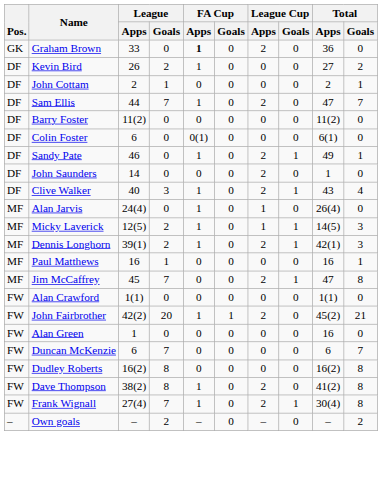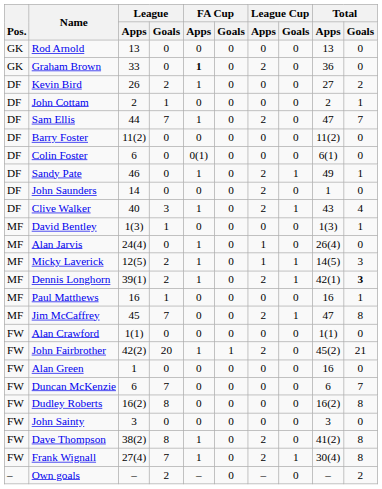+ row: GK | Rod Arnold | 13 | 0 | 0 | 0 | 0 | 0 | 13 | 0
+ row: MF | David Bentley | 1(3) | 1 | 0 | 0 | 0 | 0 | 1(3) | 1
Dennis Longhorn | Total / Goals: normal -> bold
+ row: FW | John Sainty | 3 | 0 | 0 | 0 | 0 | 0 | 3 | 0
